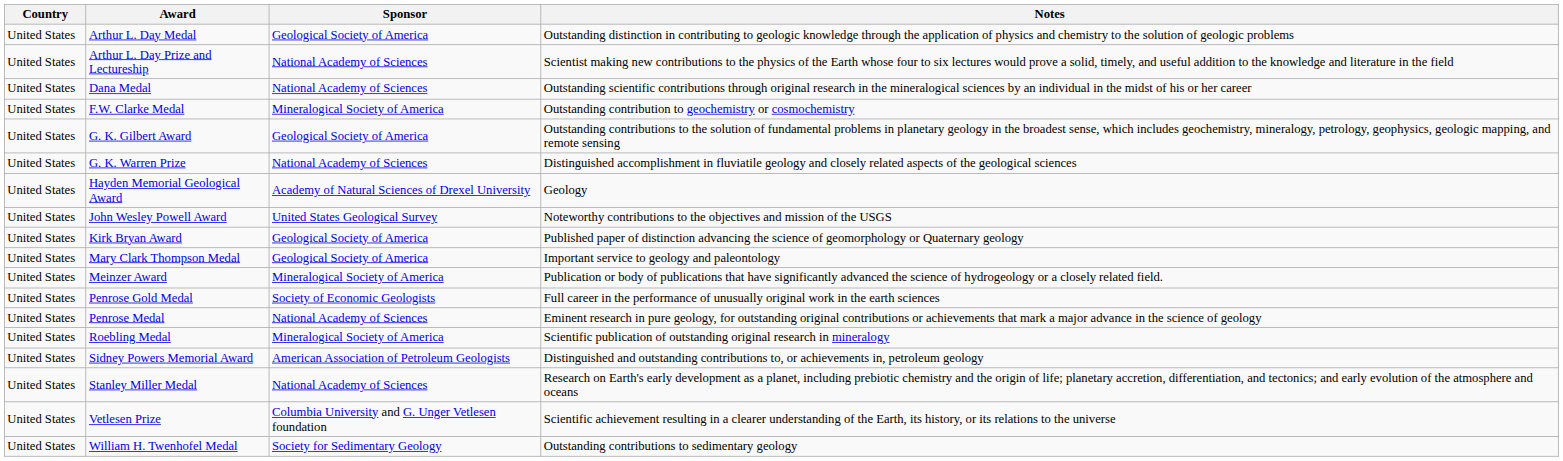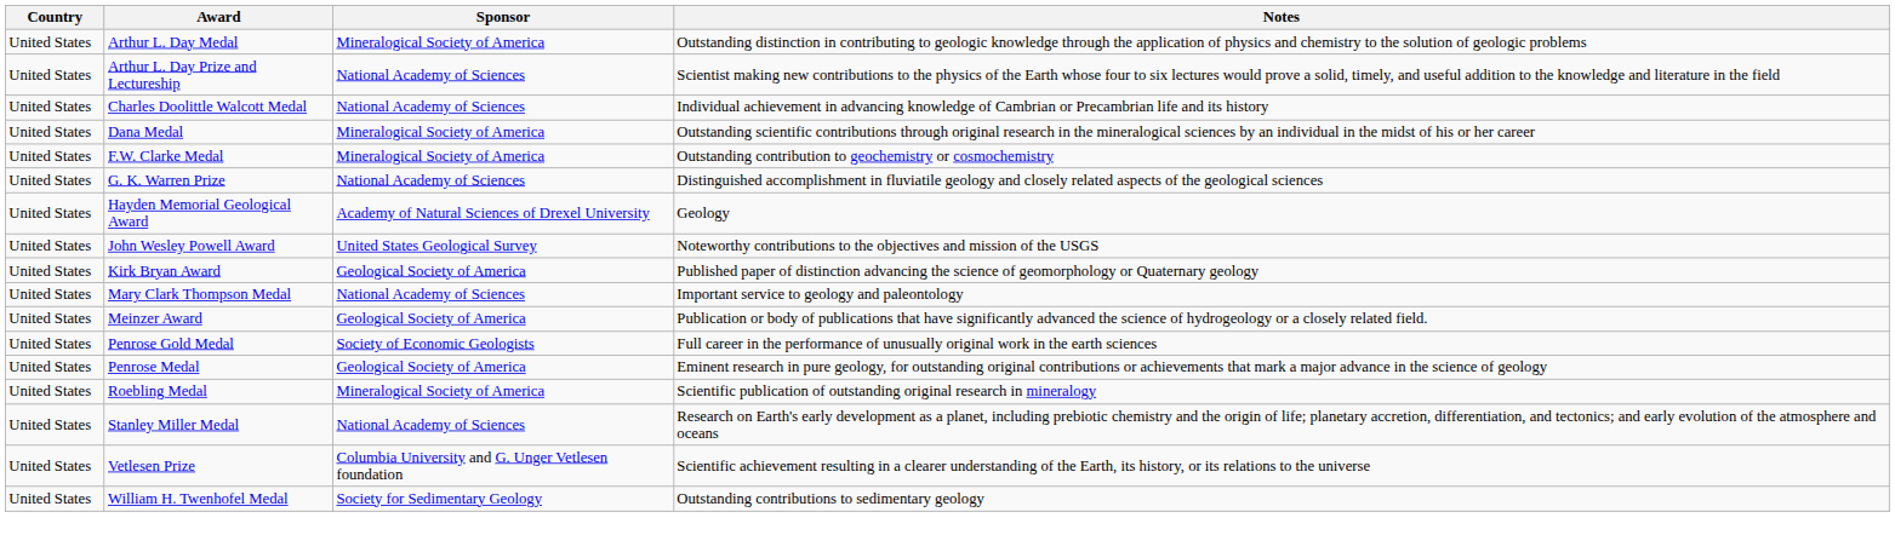Arthur L. Day Medal | Sponsor: Geological Society of America -> Mineralogical Society of America
+ row: United States | Charles Doolittle Walcott Medal | National Academy of Sciences | Individual achievement in advancing knowledge of Cambrian or Precambrian life and its history
Dana Medal | Sponsor: National Academy of Sciences -> Mineralogical Society of America
- row: United States | G. K. Gilbert Award | Geological Society of America | Outstanding contributions to the solution of fundamental problems in planetary geology in the broadest sense, which includes geochemistry, mineralogy, petrology, geophysics, geologic mapping, and remote sensing
Mary Clark Thompson Medal | Sponsor: Geological Society of America -> National Academy of Sciences
Meinzer Award | Sponsor: Mineralogical Society of America -> Geological Society of America
Penrose Medal | Sponsor: National Academy of Sciences -> Geological Society of America
- row: United States | Sidney Powers Memorial Award | American Association of Petroleum Geologists | Distinguished and outstanding contributions to, or achievements in, petroleum geology
